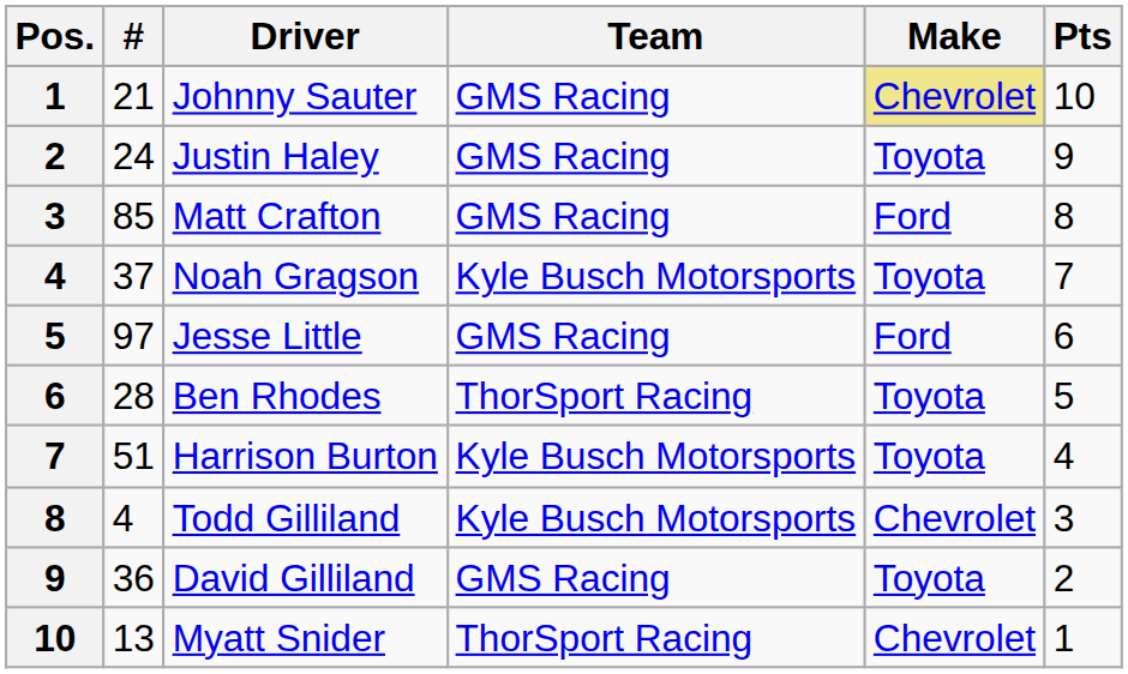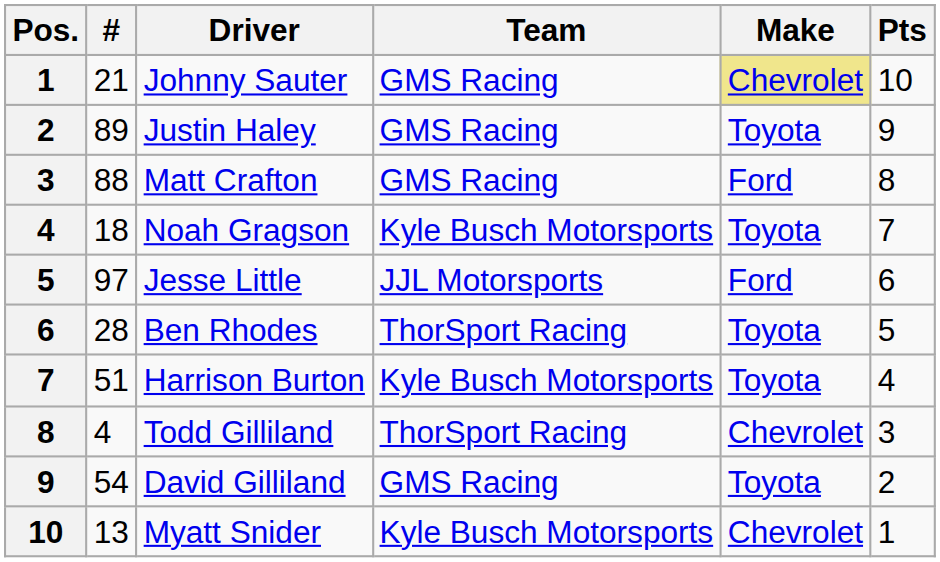Justin Haley | #: 24 -> 89
Matt Crafton | #: 85 -> 88
Noah Gragson | #: 37 -> 18
Jesse Little | Team: GMS Racing -> JJL Motorsports
Todd Gilliland | Team: Kyle Busch Motorsports -> ThorSport Racing
David Gilliland | #: 36 -> 54
Myatt Snider | Team: ThorSport Racing -> Kyle Busch Motorsports
